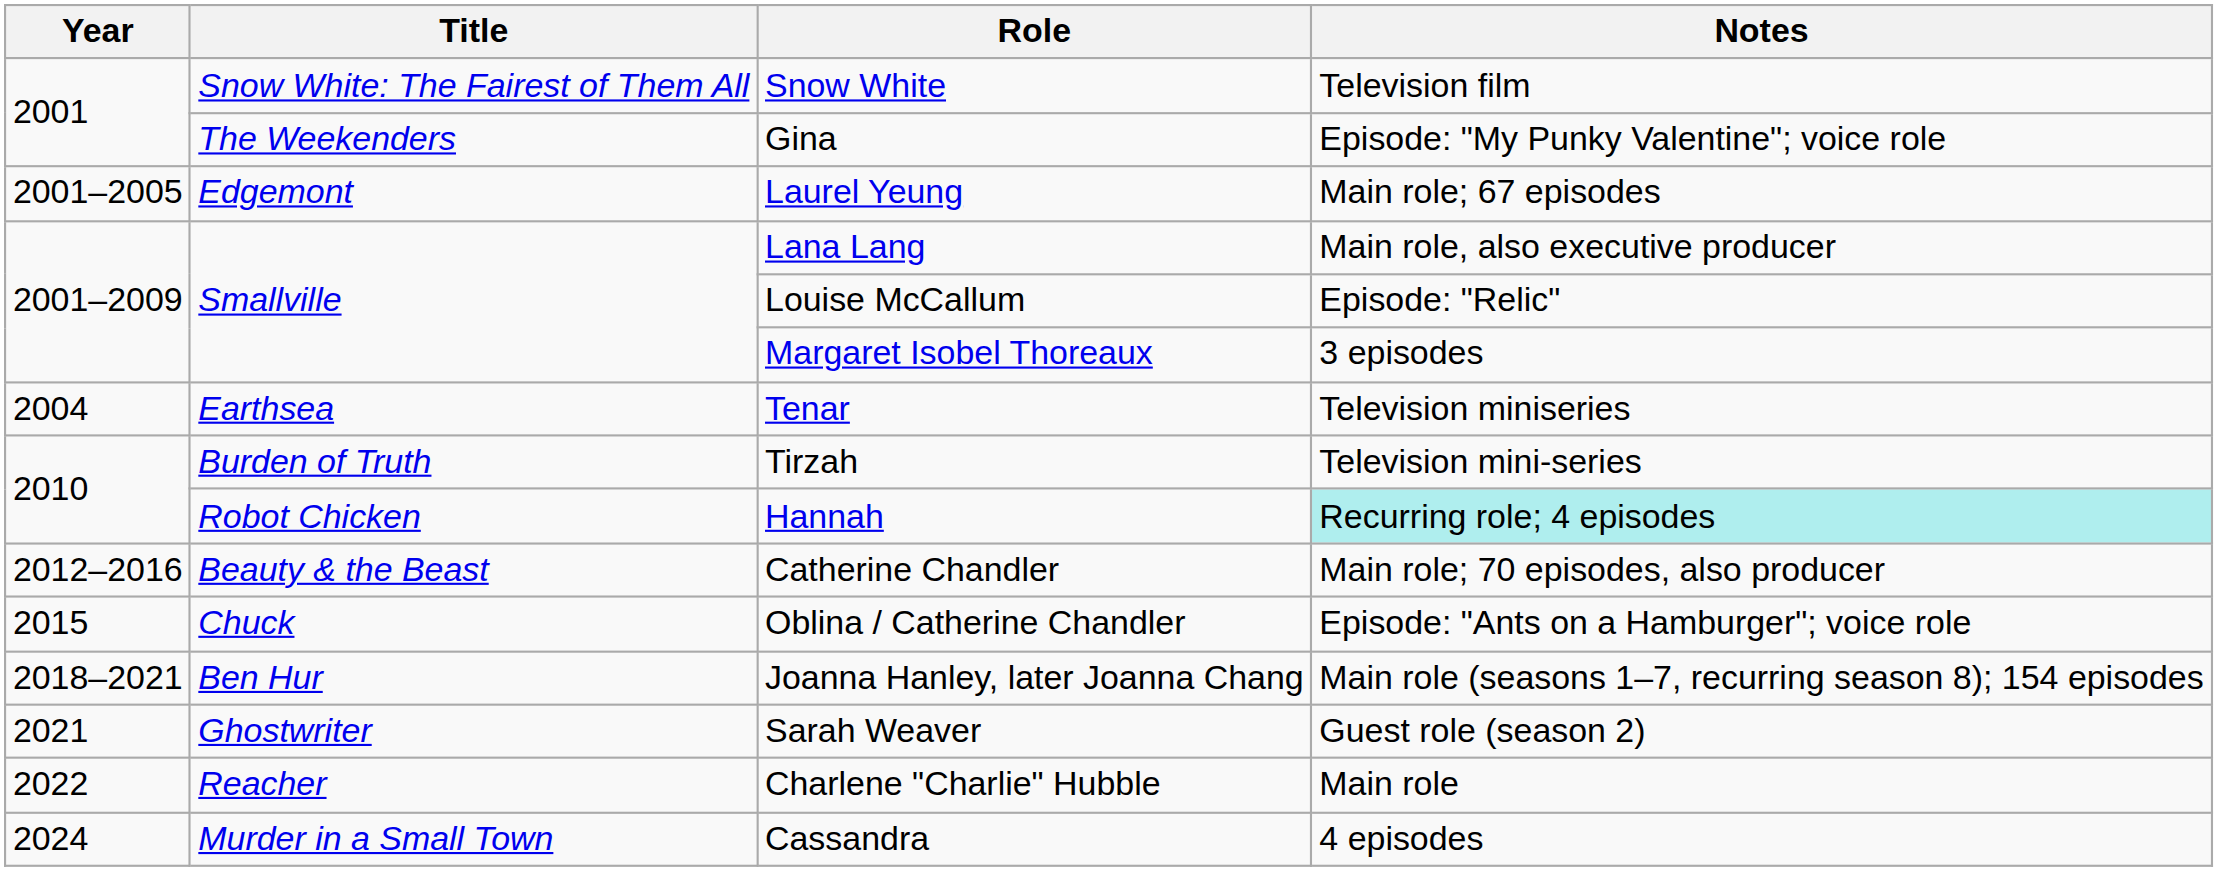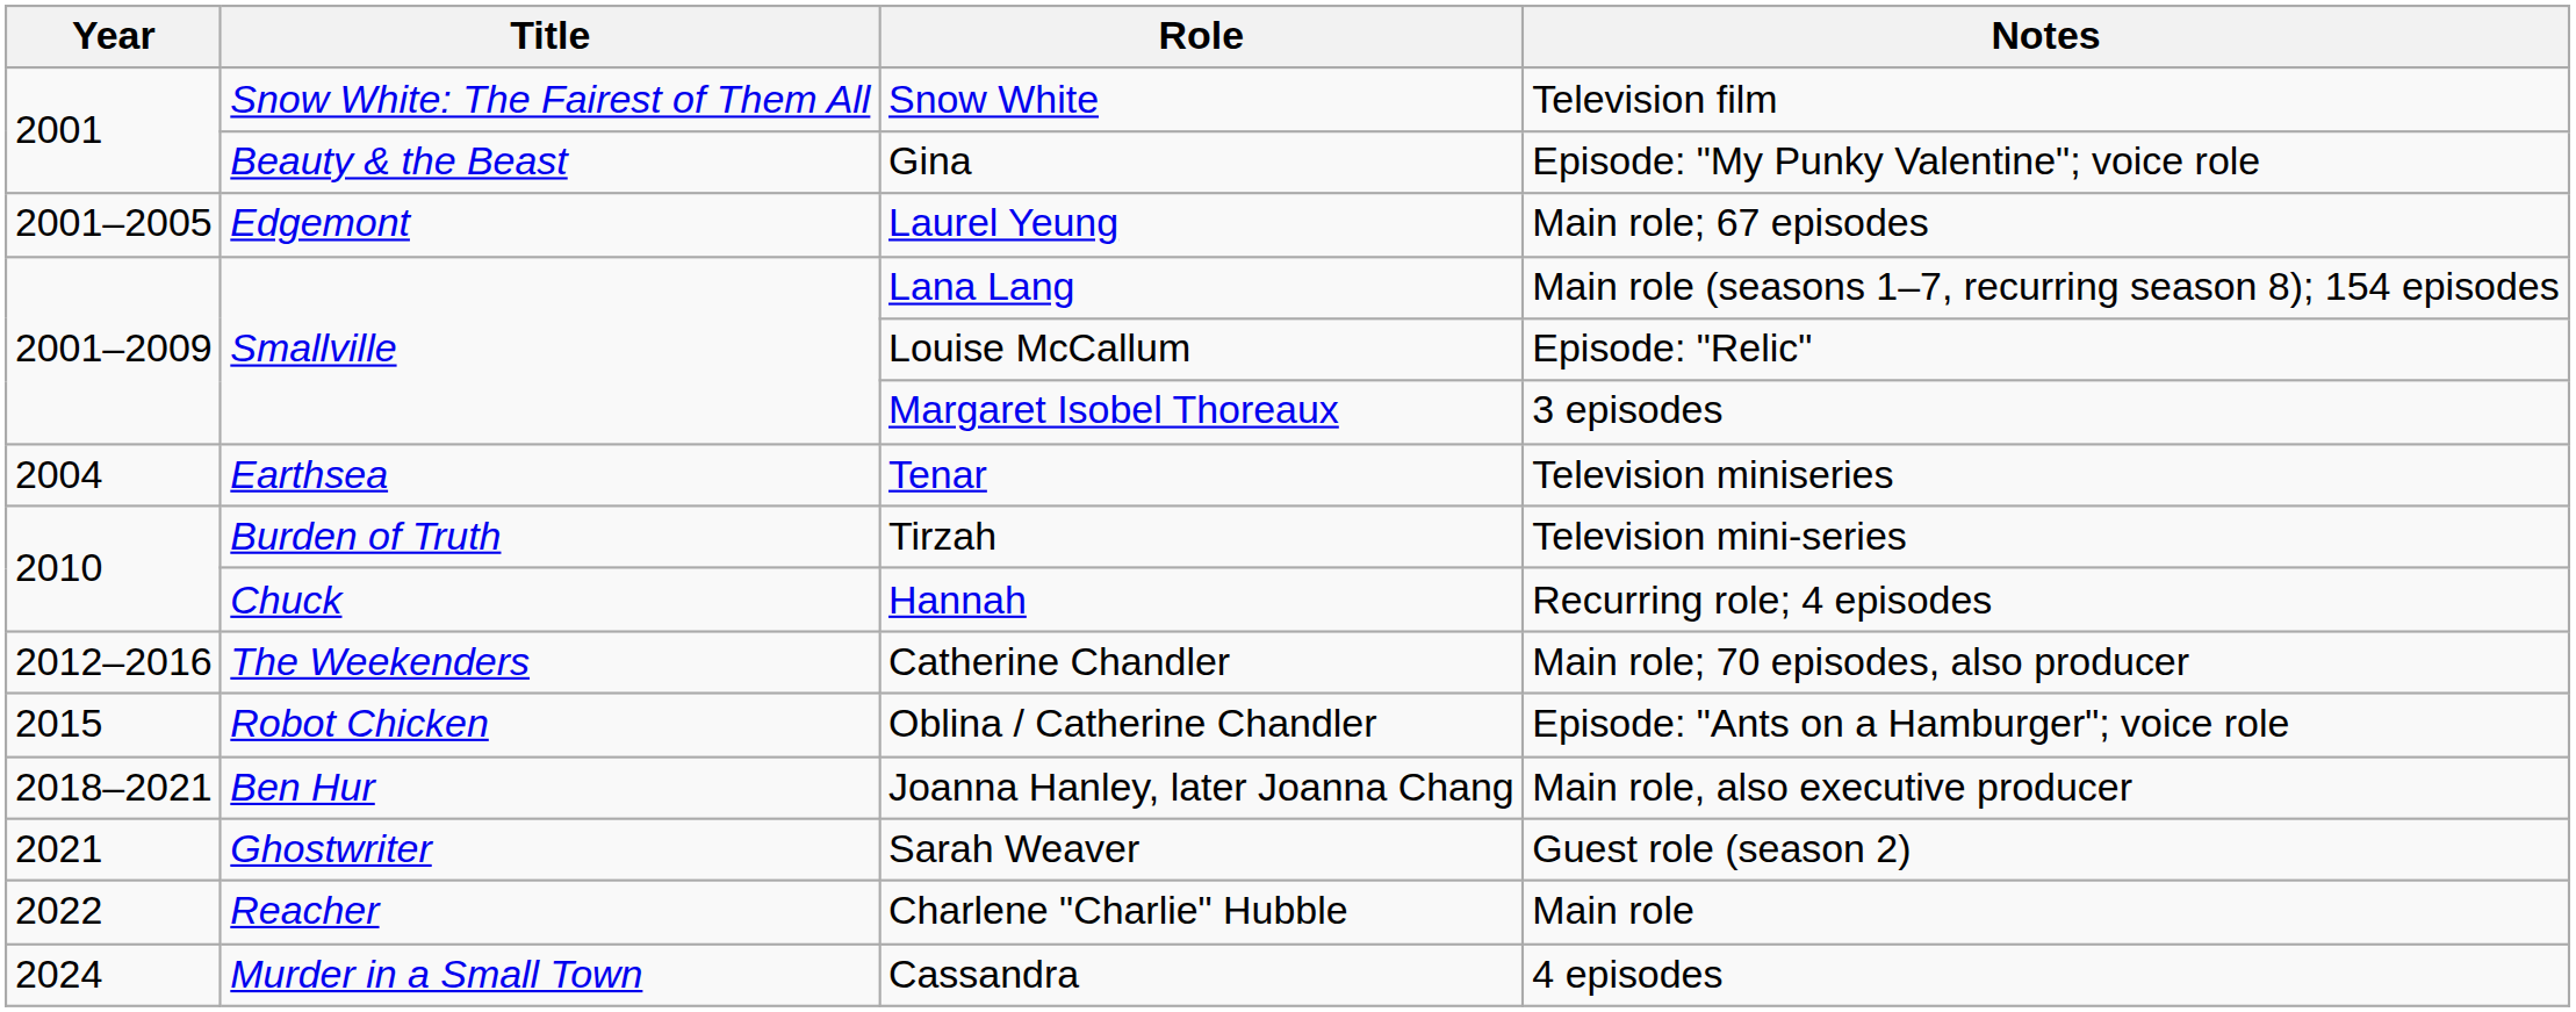Gina | Title: The Weekenders -> Beauty & the Beast
Lana Lang | Notes: Main role, also executive producer -> Main role (seasons 1–7, recurring season 8); 154 episodes
Hannah | Title: Robot Chicken -> Chuck
Hannah | Notes: paleturquoise background -> no background
Catherine Chandler | Title: Beauty & the Beast -> The Weekenders
Oblina / Catherine Chandler | Title: Chuck -> Robot Chicken
Joanna Hanley, later Joanna Chang | Notes: Main role (seasons 1–7, recurring season 8); 154 episodes -> Main role, also executive producer
